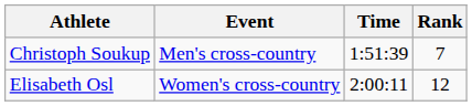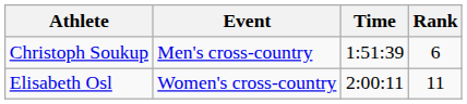Christoph Soukup | Rank: 7 -> 6
Elisabeth Osl | Rank: 12 -> 11
